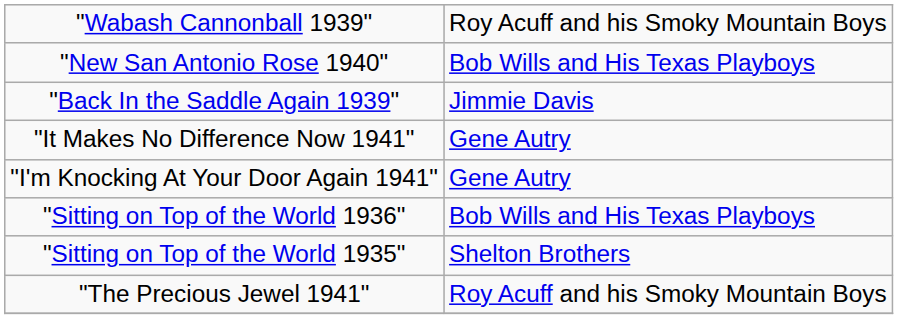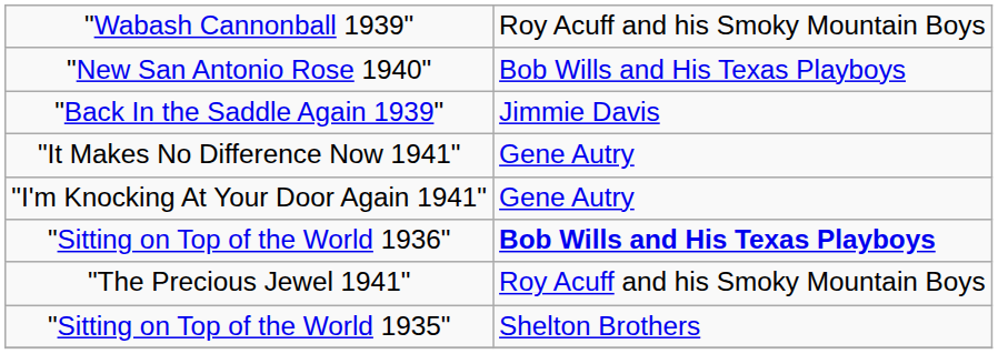"Sitting on Top of the World 1936" | column 2: normal -> bold
rows swapped: "Sitting on Top of the World 1935" <-> "The Precious Jewel 1941"
